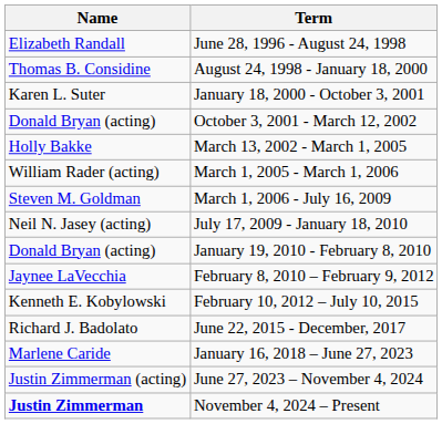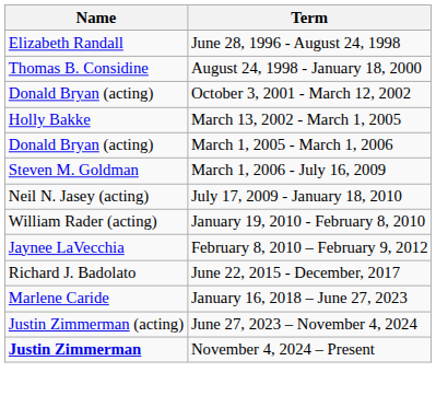- row: Karen L. Suter | January 18, 2000 - October 3, 2001
March 1, 2005 - March 1, 2006 | Name: William Rader (acting) -> Donald Bryan (acting)
January 19, 2010 - February 8, 2010 | Name: Donald Bryan (acting) -> William Rader (acting)
- row: Kenneth E. Kobylowski | February 10, 2012 – July 10, 2015
